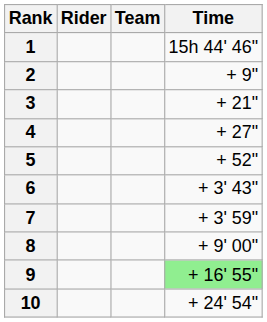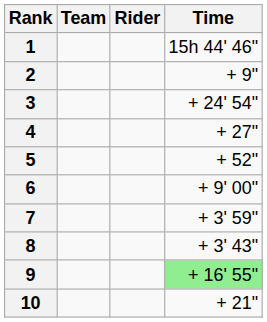columns swapped: Rider <-> Team
3 | Time: + 21" -> + 24' 54"
6 | Time: + 3' 43" -> + 9' 00"
8 | Time: + 9' 00" -> + 3' 43"
10 | Time: + 24' 54" -> + 21"
